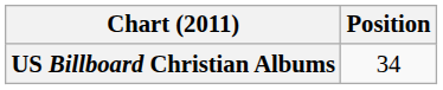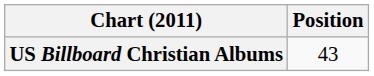US Billboard Christian Albums | Position: 34 -> 43
